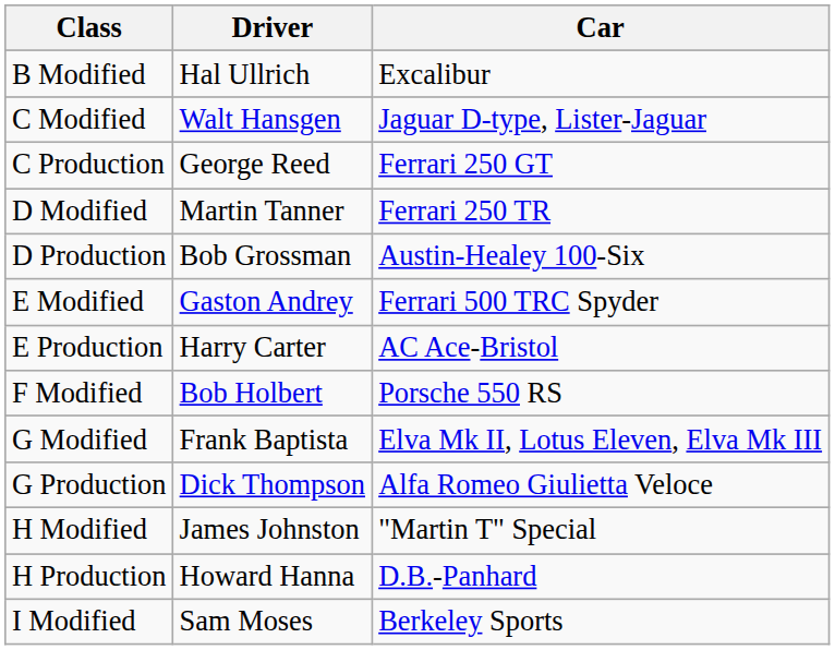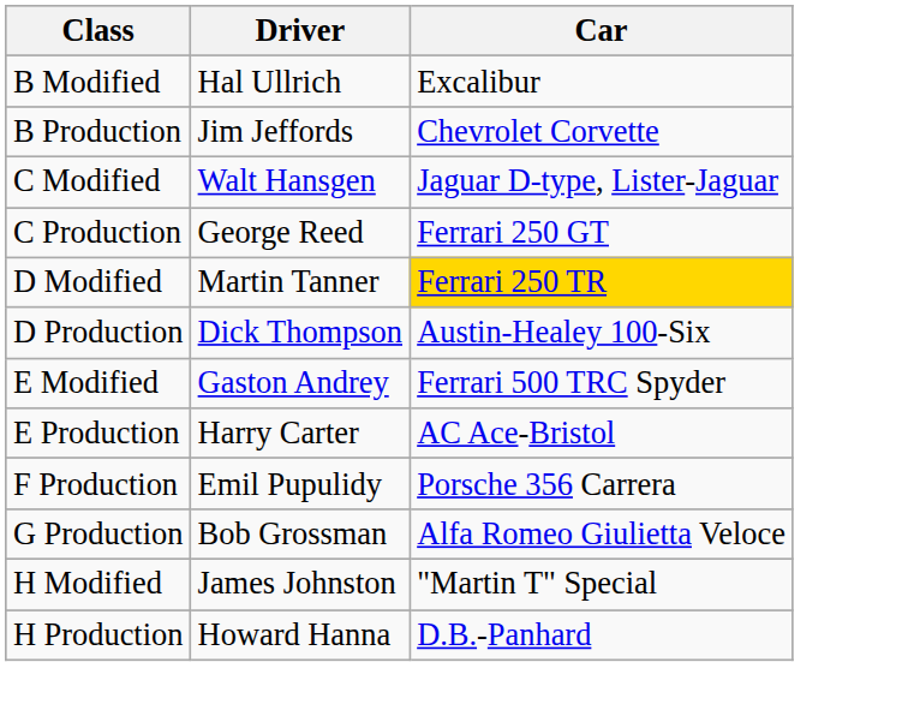+ row: B Production | Jim Jeffords | Chevrolet Corvette
D Modified | Car: no background -> gold background
D Production | Driver: Bob Grossman -> Dick Thompson
- row: F Modified | Bob Holbert | Porsche 550 RS
+ row: F Production | Emil Pupulidy | Porsche 356 Carrera
- row: G Modified | Frank Baptista | Elva Mk II, Lotus Eleven, Elva Mk III
G Production | Driver: Dick Thompson -> Bob Grossman
- row: I Modified | Sam Moses | Berkeley Sports
